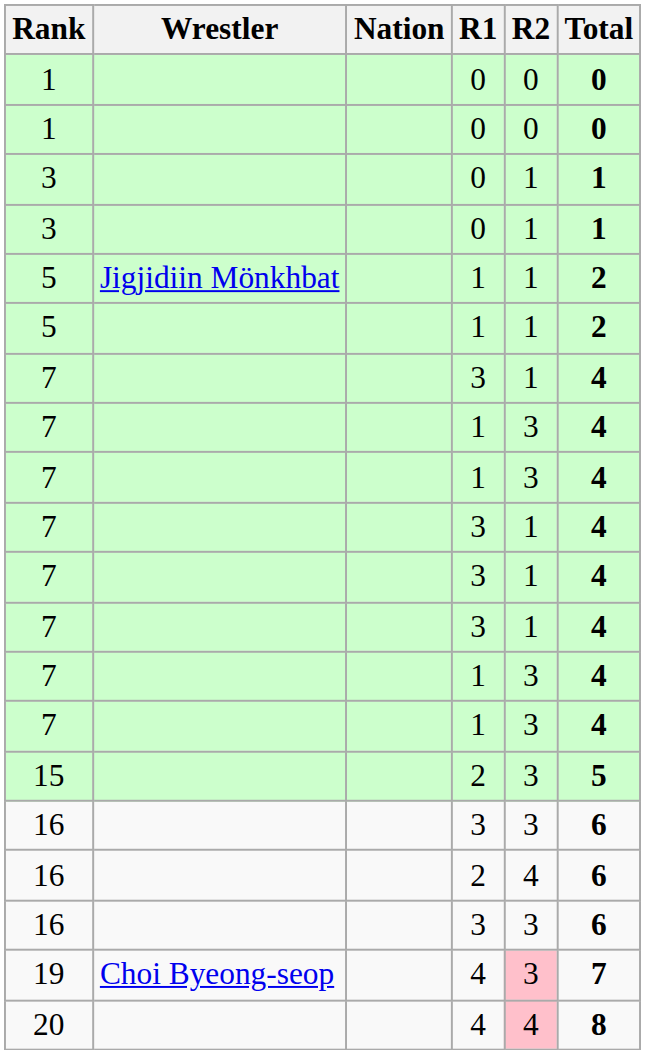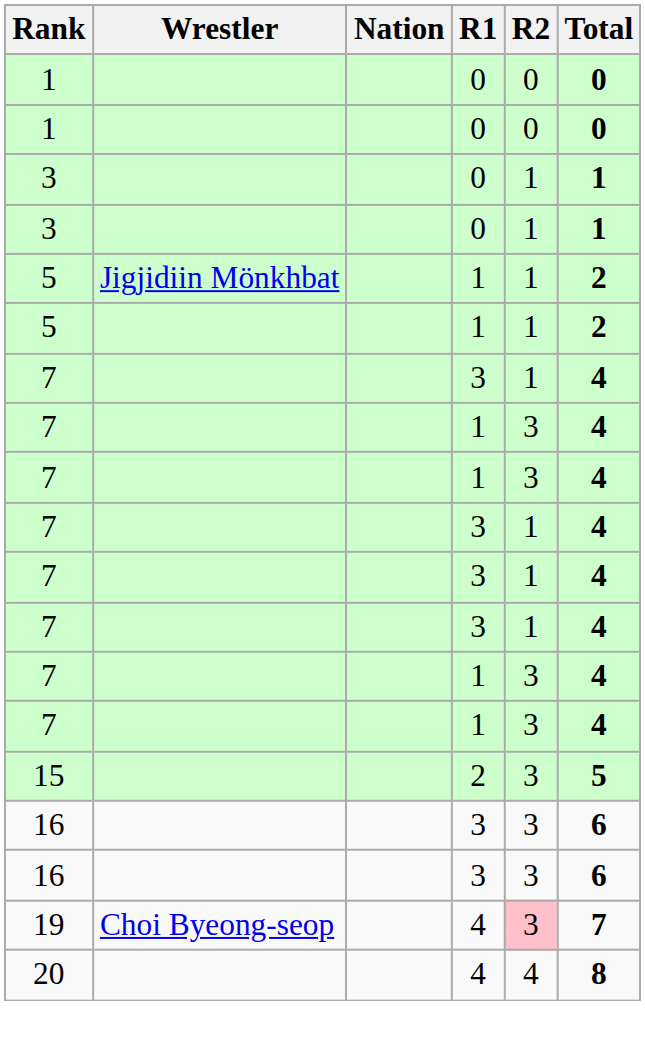- row: 16 | 2 | 4 | 6
20 | R2: pink background -> no background
